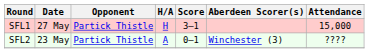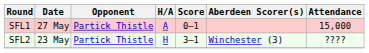SFL1 | H/A: H -> A
SFL1 | Score: 3–1 -> 0–1
SFL2 | H/A: A -> H
SFL2 | Score: 0–1 -> 3–1
